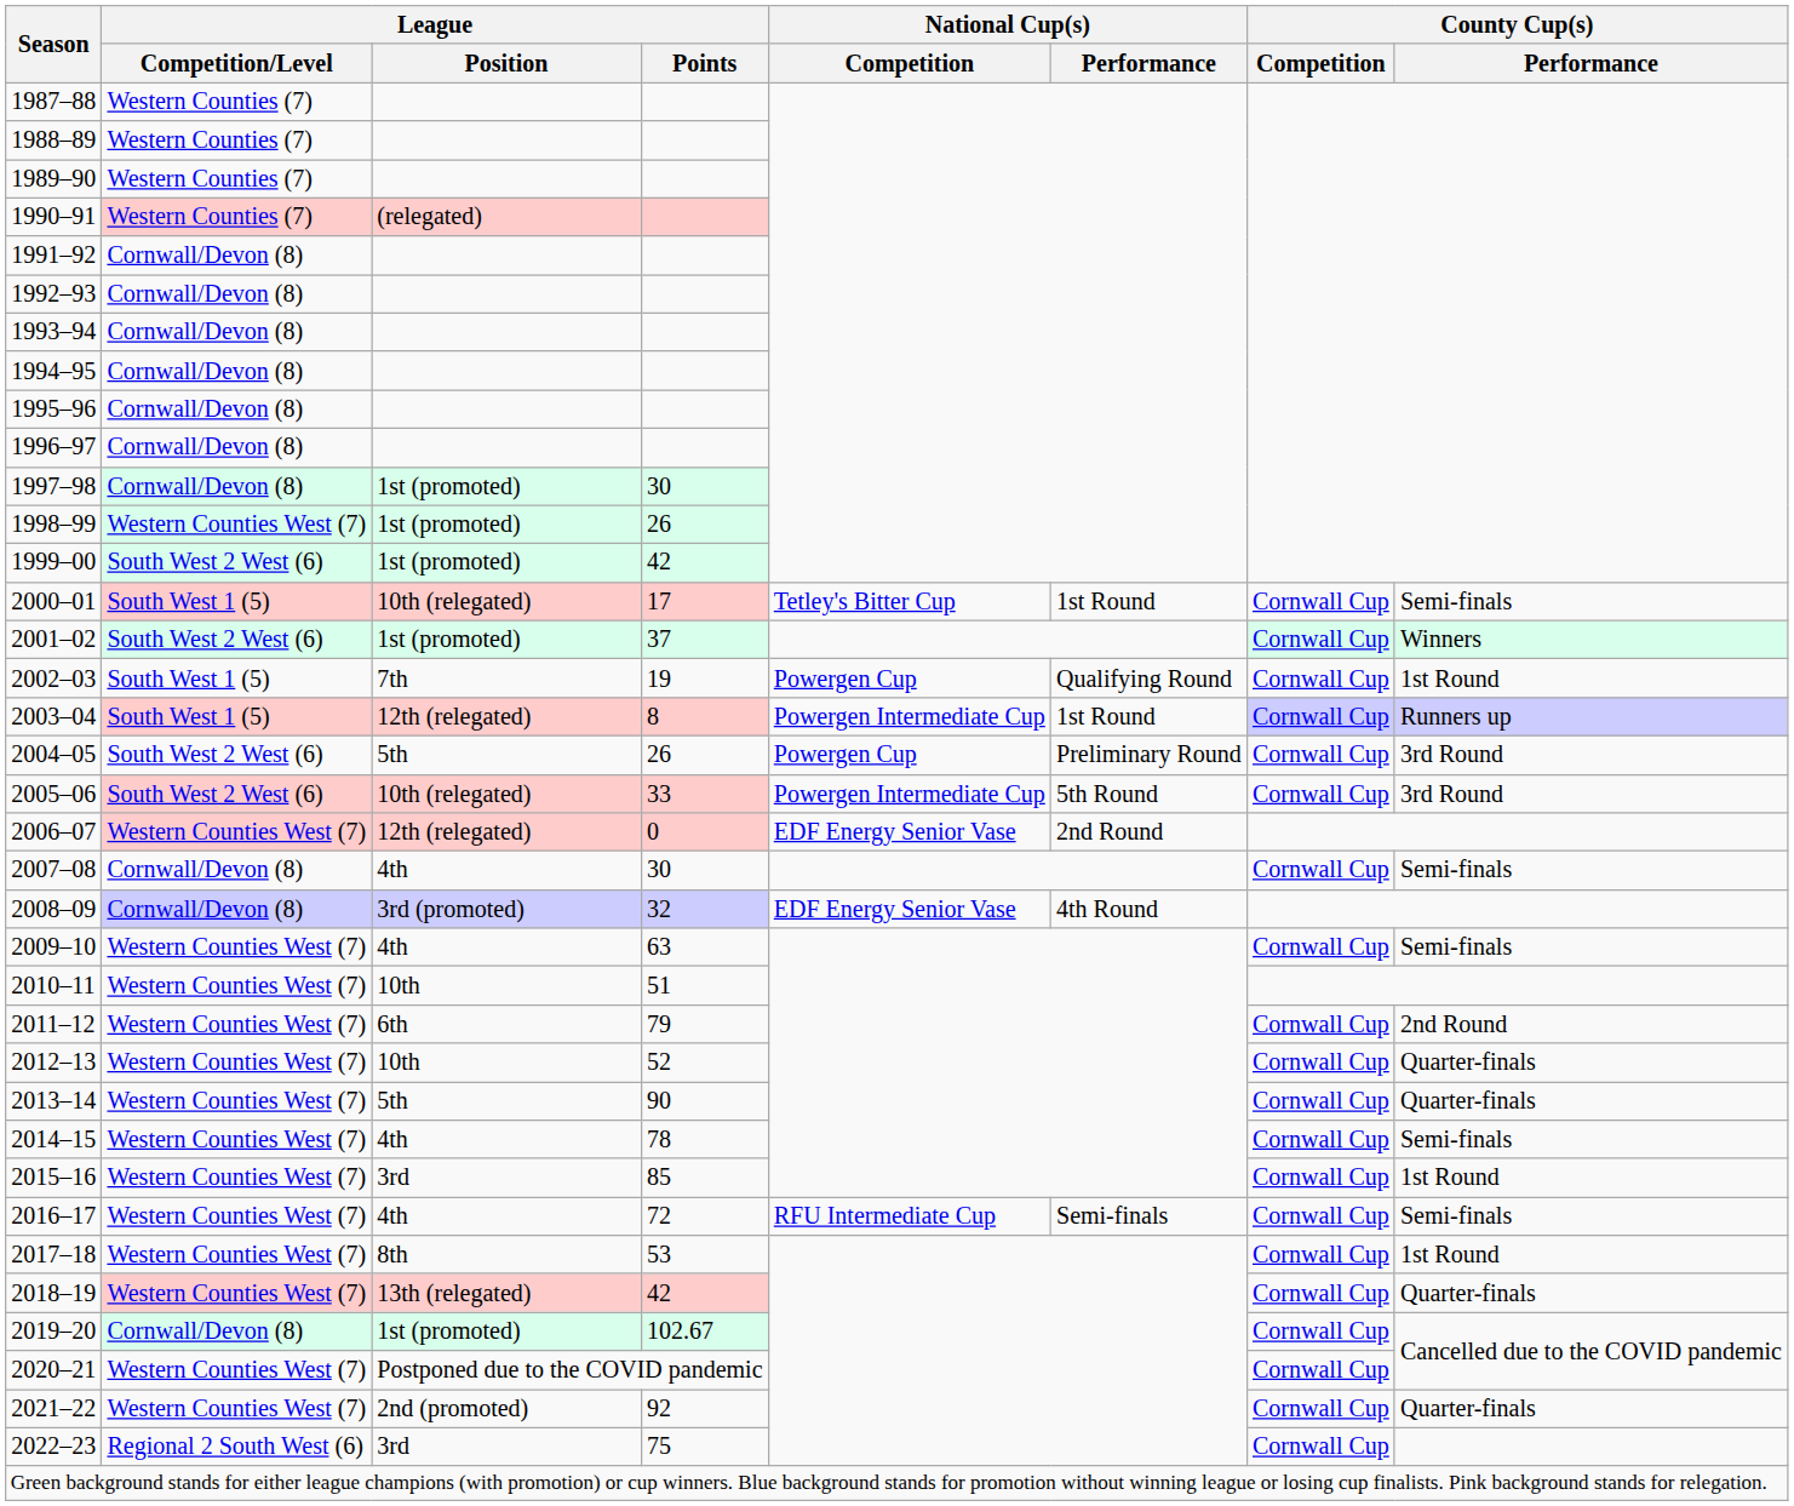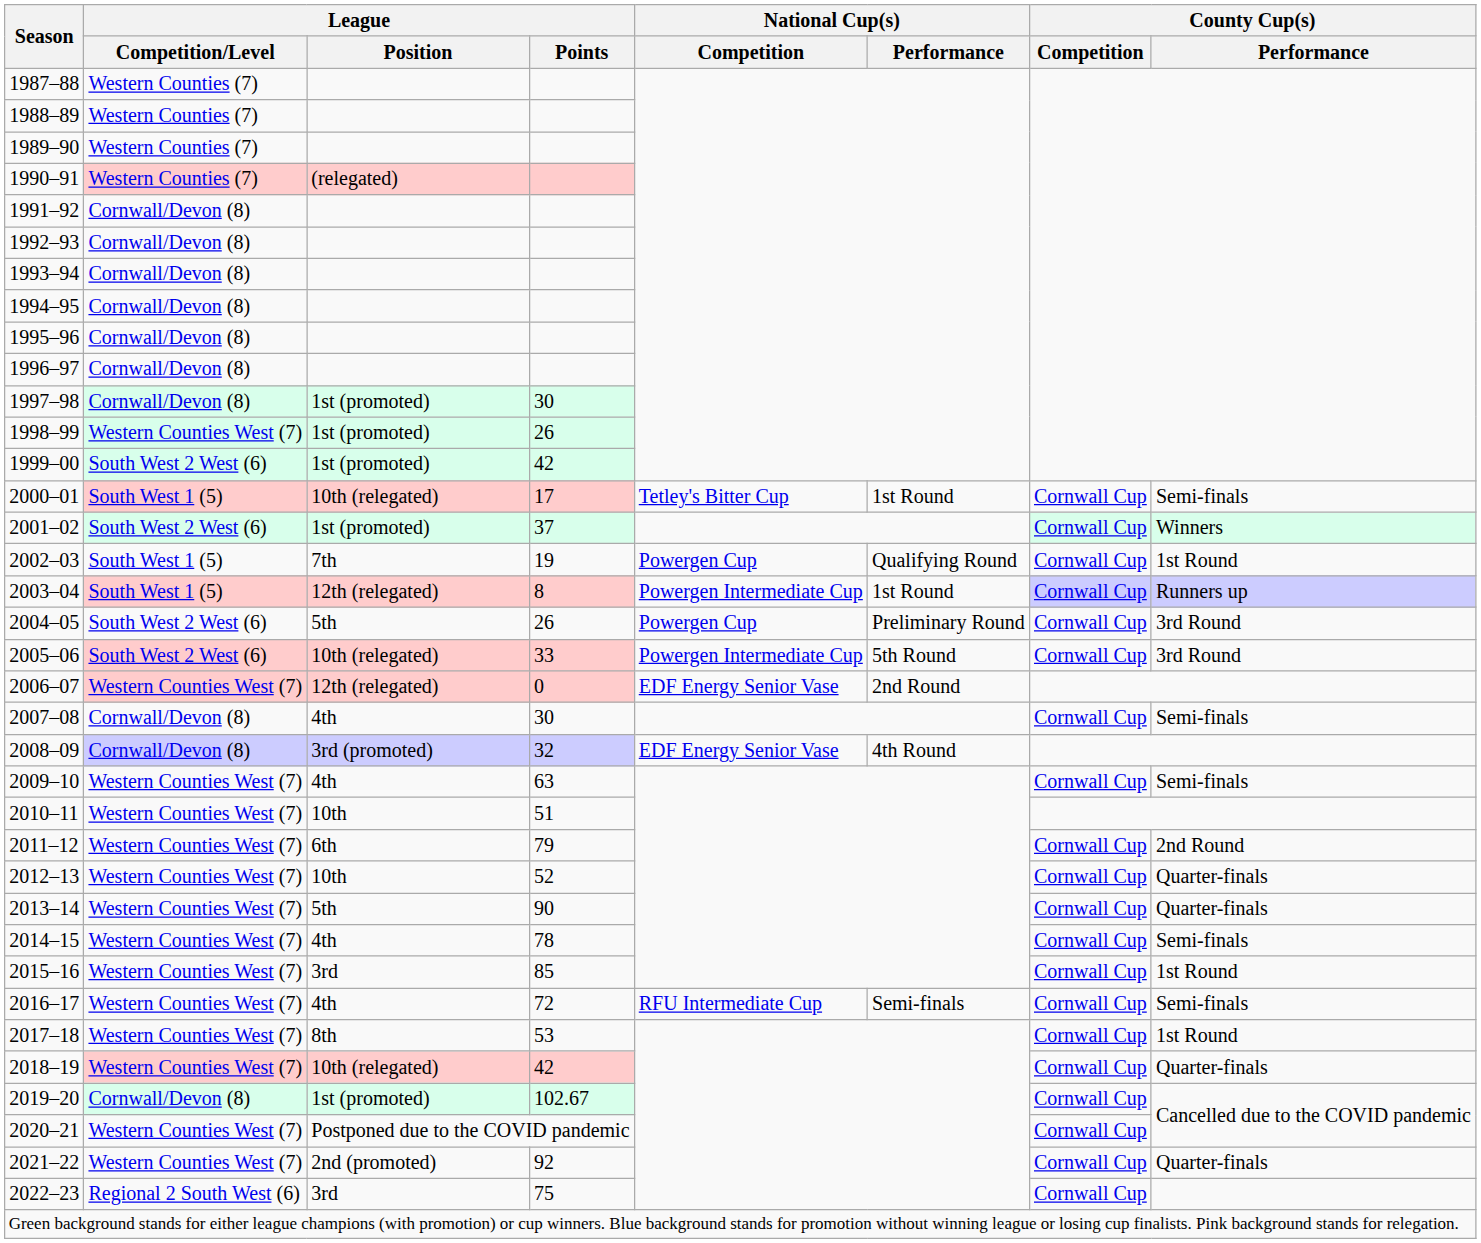2018–19 | League / Position: 13th (relegated) -> 10th (relegated)
